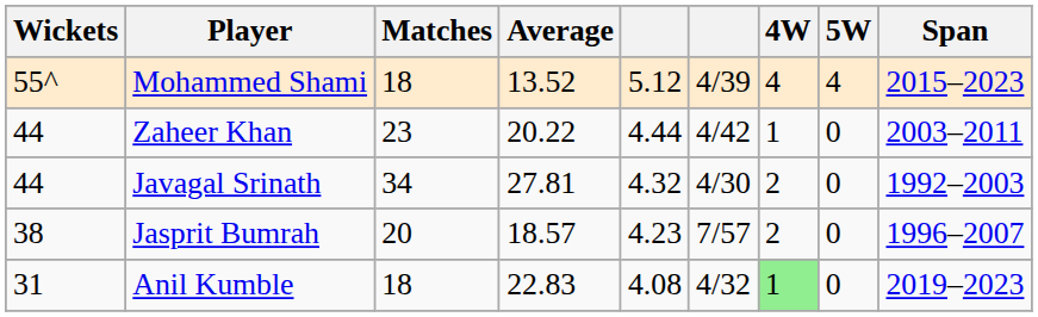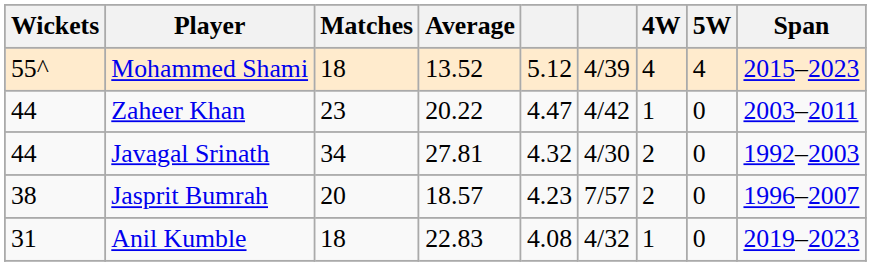Zaheer Khan | column 5: 4.44 -> 4.47
Anil Kumble | 4W: lightgreen background -> no background
